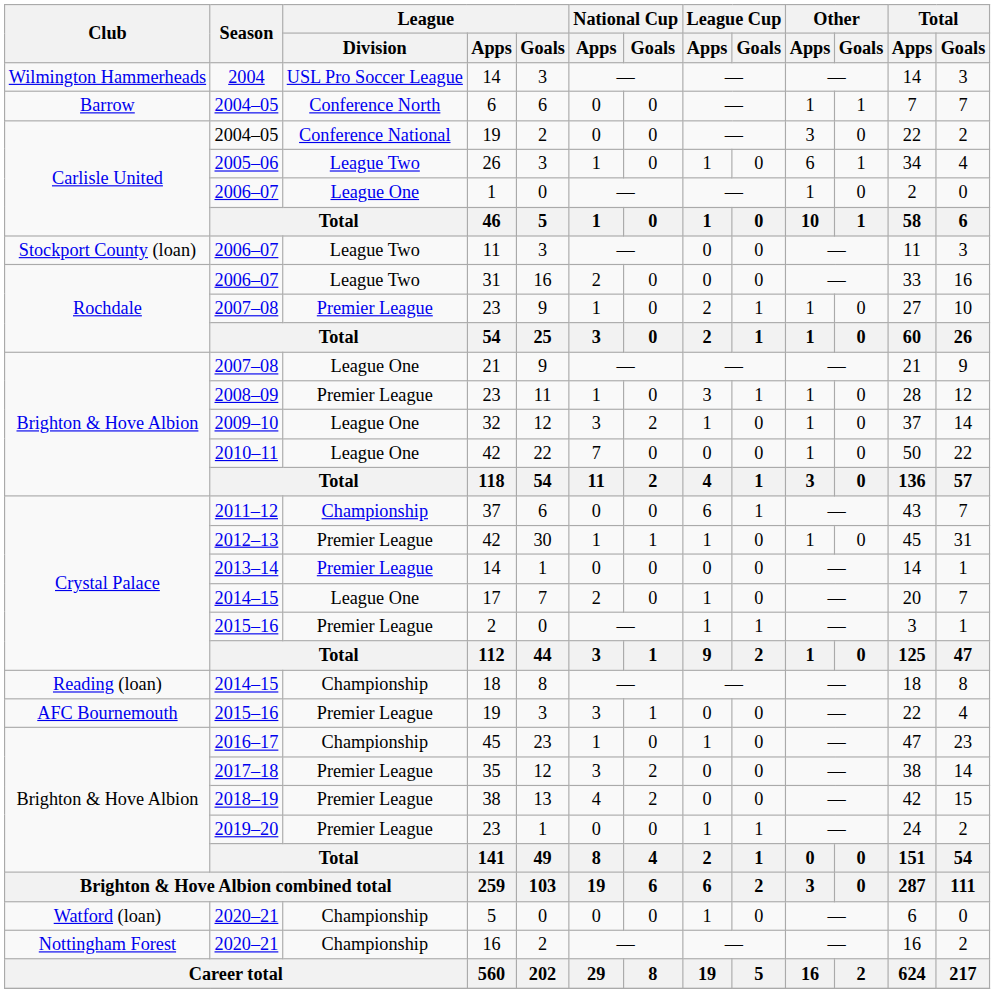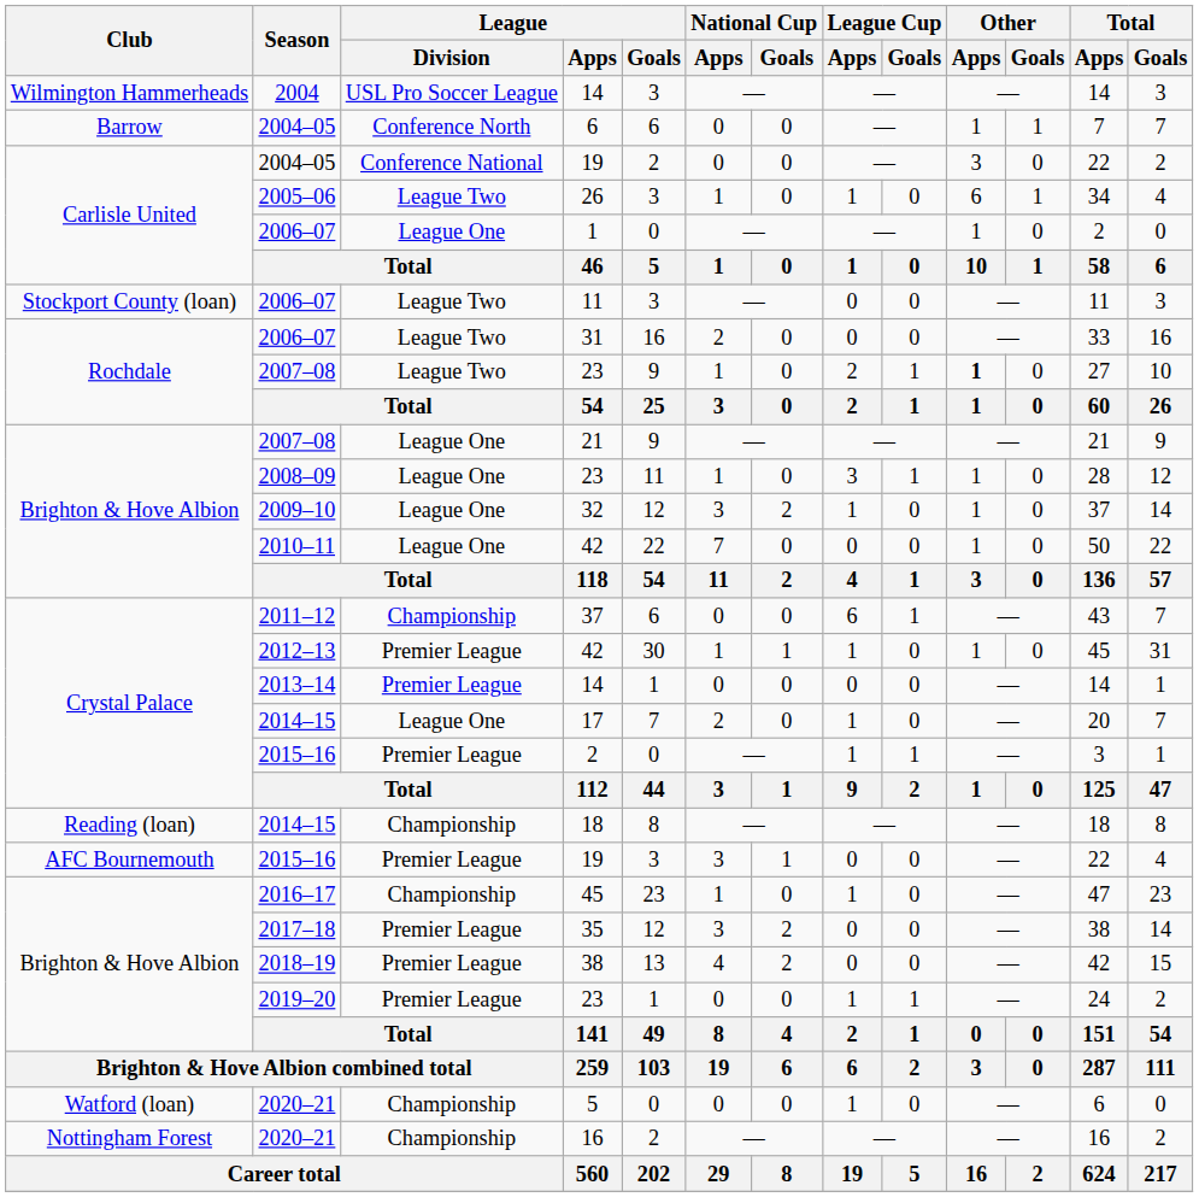2007–08 / 23 | League / Division: Premier League -> League Two
2007–08 / 23 | Other / Apps: normal -> bold
2008–09 / 23 | League / Division: Premier League -> League One
